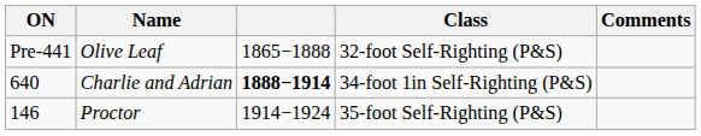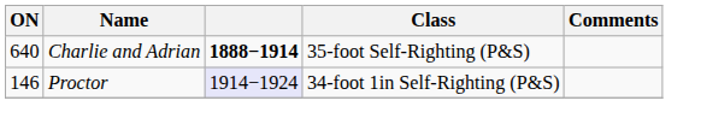- row: Pre-441 | Olive Leaf | 1865−1888 | 32-foot Self-Righting (P&S)
Charlie and Adrian | Class: 34-foot 1in Self-Righting (P&S) -> 35-foot Self-Righting (P&S)
Proctor | column 3: no background -> lavender background
Proctor | Class: 35-foot Self-Righting (P&S) -> 34-foot 1in Self-Righting (P&S)
